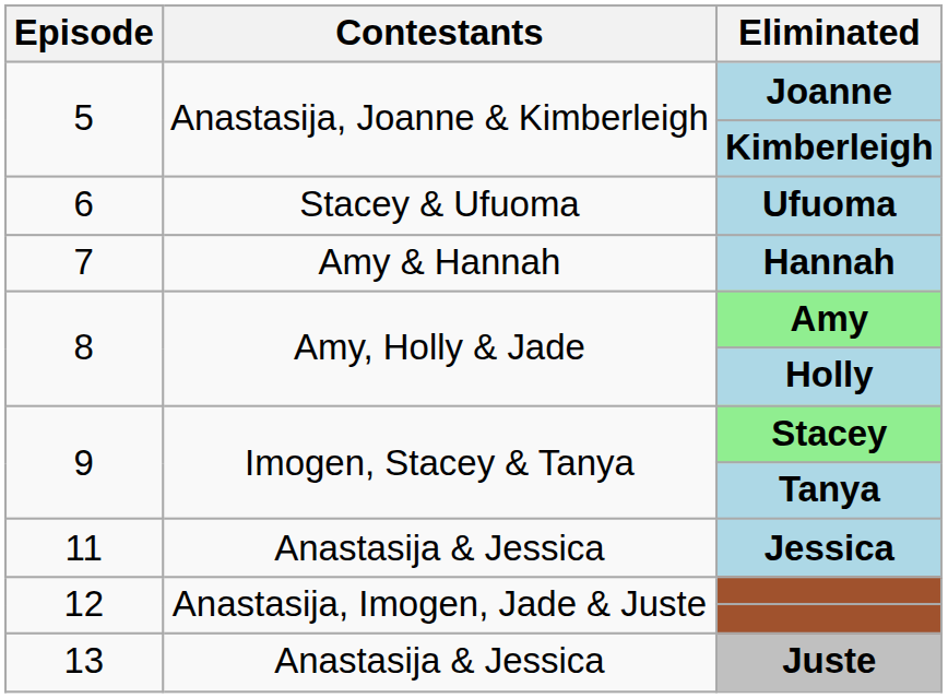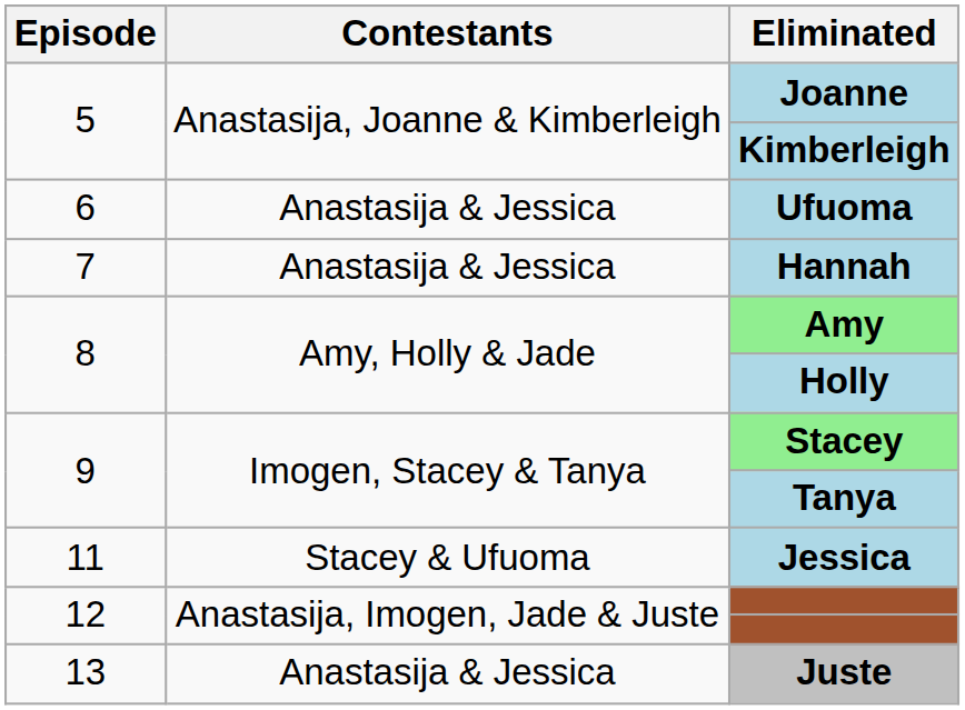Ufuoma | Contestants: Stacey & Ufuoma -> Anastasija & Jessica
Hannah | Contestants: Amy & Hannah -> Anastasija & Jessica
Jessica | Contestants: Anastasija & Jessica -> Stacey & Ufuoma
